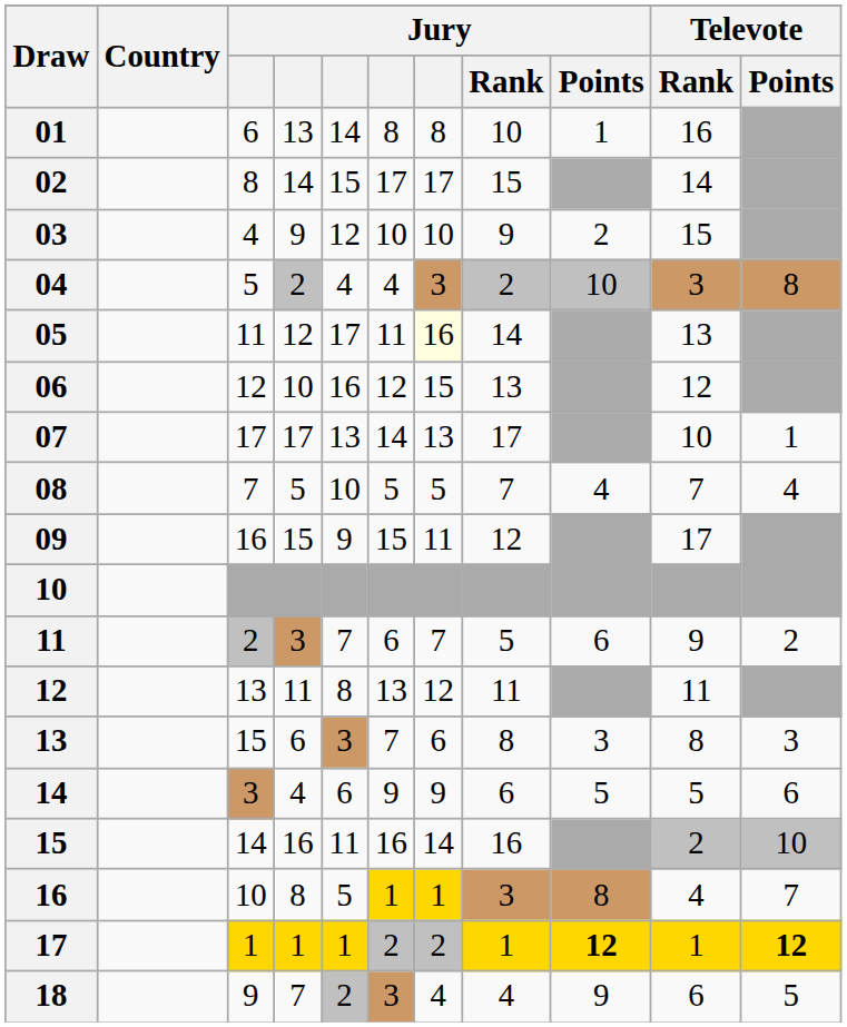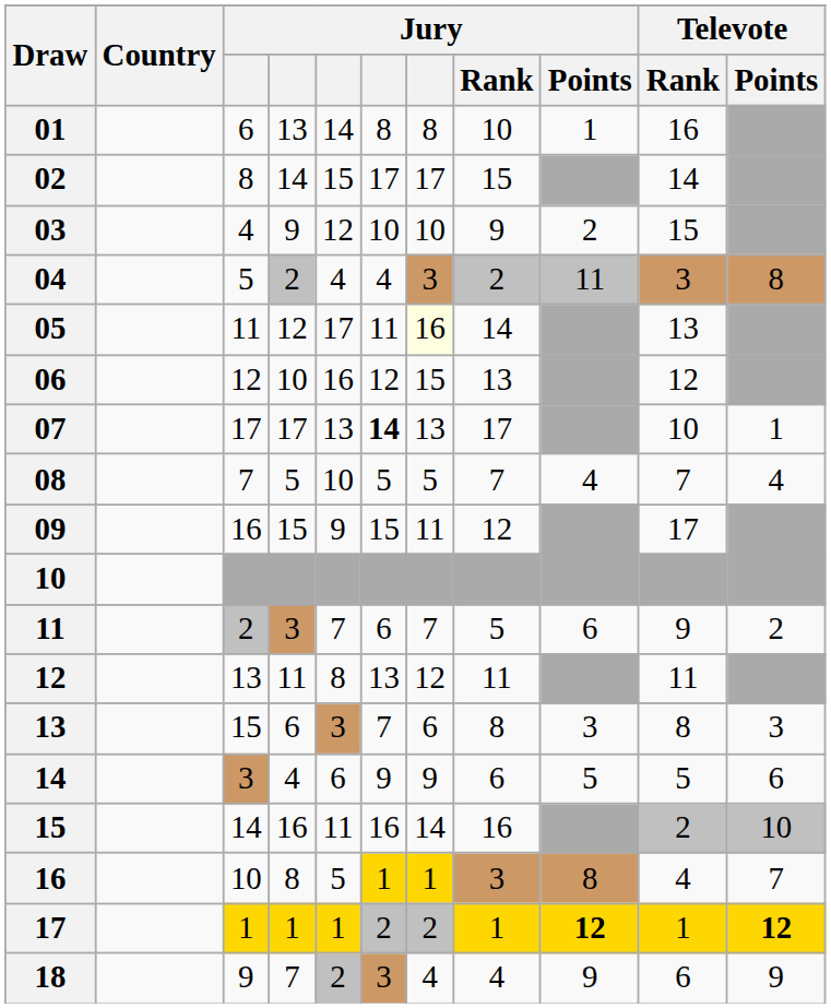04 | Jury / Points: 10 -> 11
07 | column 6: normal -> bold
18 | Televote / Points: 5 -> 9
